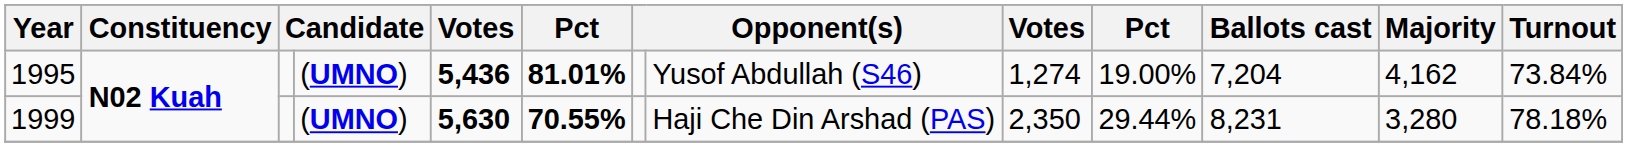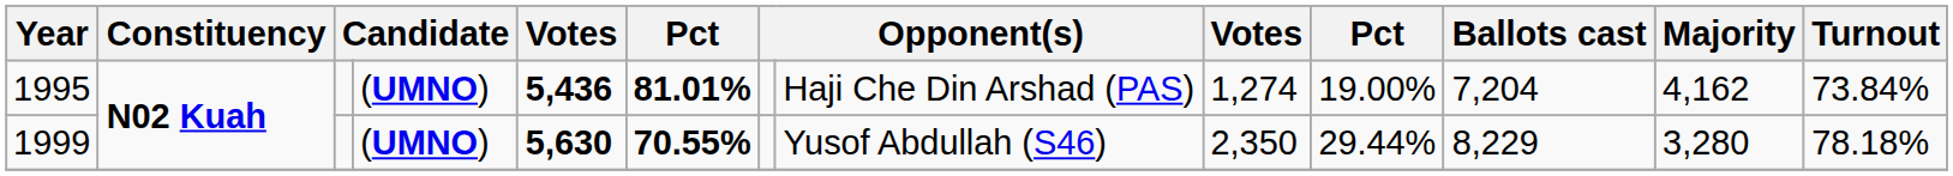1995 | column 8: Yusof Abdullah (S46) -> Haji Che Din Arshad (PAS)
1999 | column 8: Haji Che Din Arshad (PAS) -> Yusof Abdullah (S46)
1999 | Ballots cast: 8,231 -> 8,229
